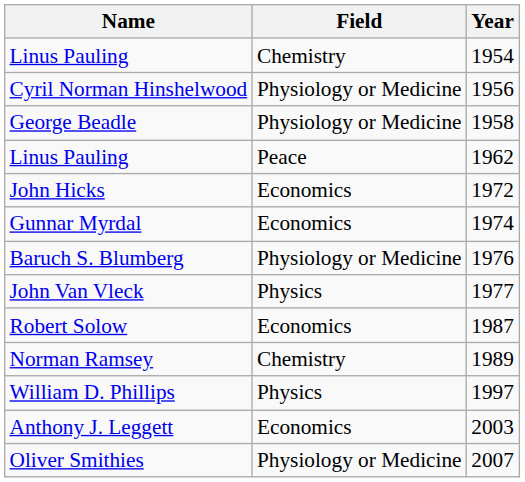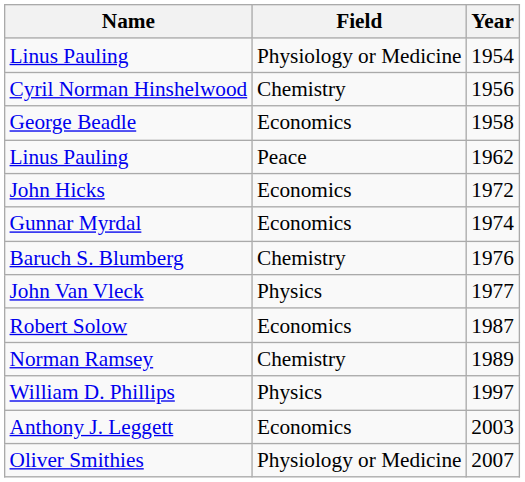Linus Pauling / 1954 | Field: Chemistry -> Physiology or Medicine
Cyril Norman Hinshelwood | Field: Physiology or Medicine -> Chemistry
George Beadle | Field: Physiology or Medicine -> Economics
Baruch S. Blumberg | Field: Physiology or Medicine -> Chemistry
